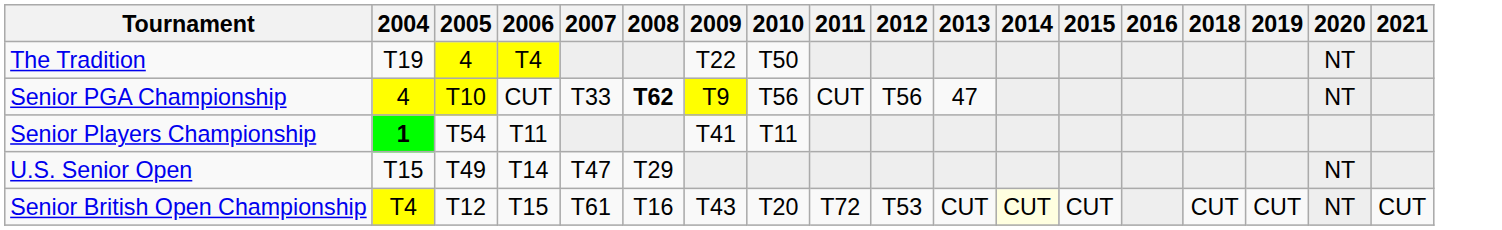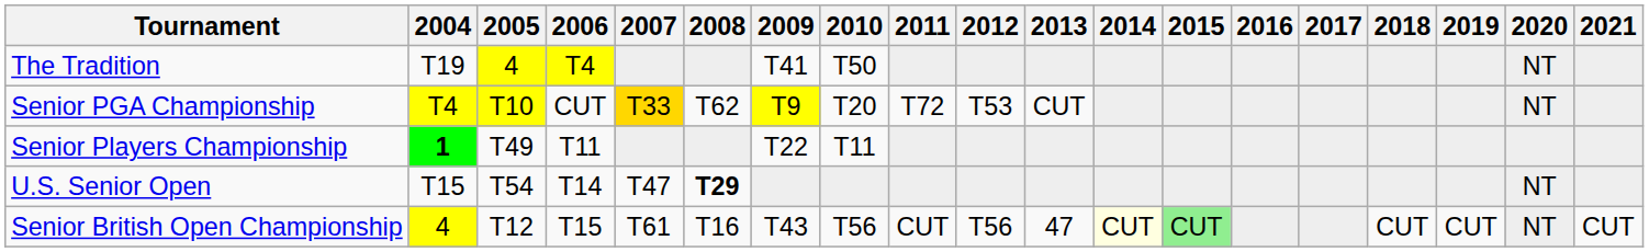+ column: 2017
The Tradition | 2009: T22 -> T41
Senior PGA Championship | 2004: 4 -> T4
Senior PGA Championship | 2007: no background -> gold background
Senior PGA Championship | 2008: bold -> normal
Senior PGA Championship | 2010: T56 -> T20
Senior PGA Championship | 2011: CUT -> T72
Senior PGA Championship | 2012: T56 -> T53
Senior PGA Championship | 2013: 47 -> CUT
Senior Players Championship | 2005: T54 -> T49
Senior Players Championship | 2009: T41 -> T22
U.S. Senior Open | 2005: T49 -> T54
U.S. Senior Open | 2008: normal -> bold
Senior British Open Championship | 2004: T4 -> 4
Senior British Open Championship | 2010: T20 -> T56
Senior British Open Championship | 2011: T72 -> CUT
Senior British Open Championship | 2012: T53 -> T56
Senior British Open Championship | 2013: CUT -> 47
Senior British Open Championship | 2015: no background -> lightgreen background
